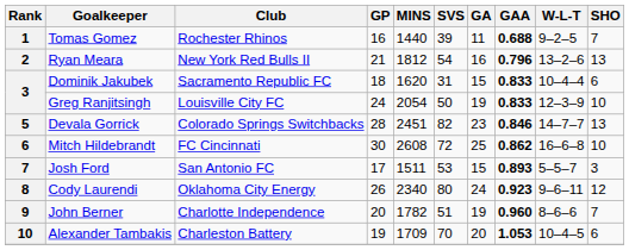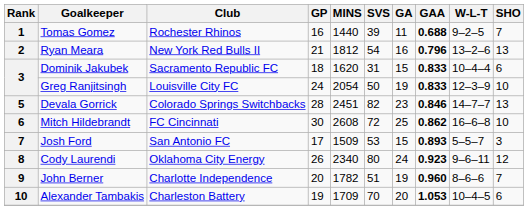Josh Ford | MINS: 1511 -> 1509
